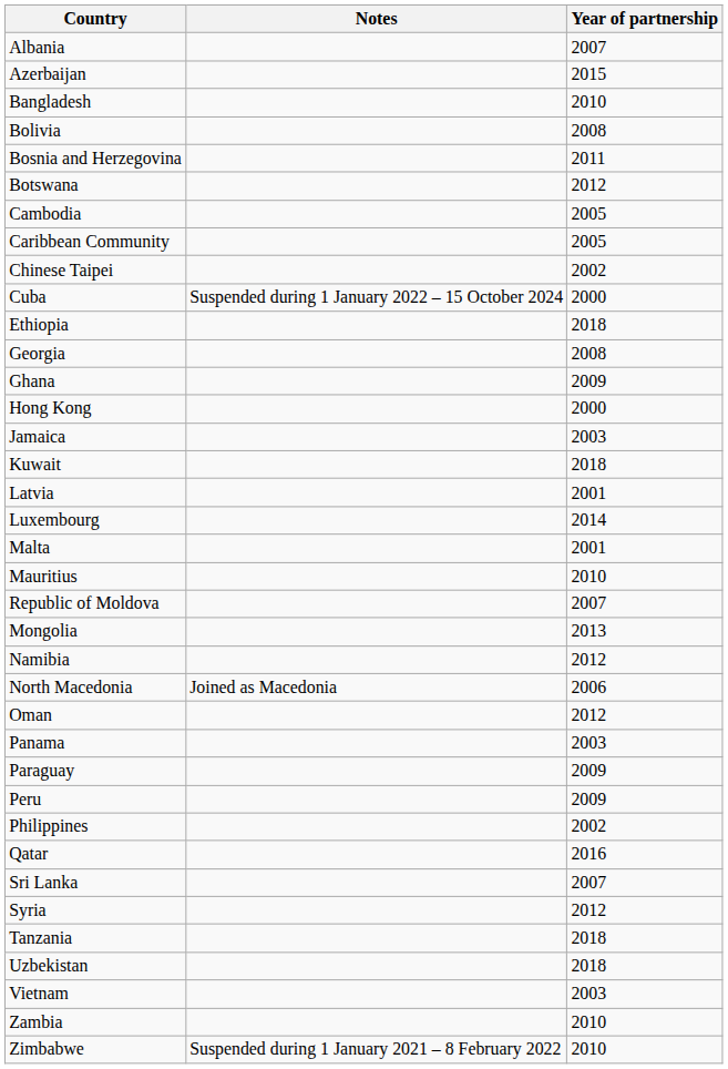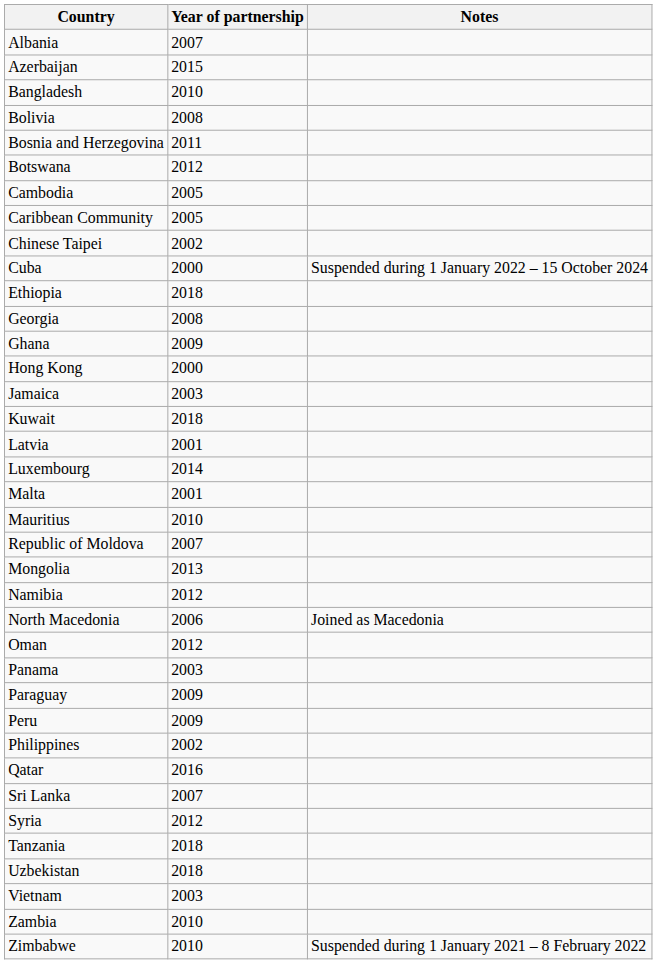columns swapped: Year of partnership <-> Notes
